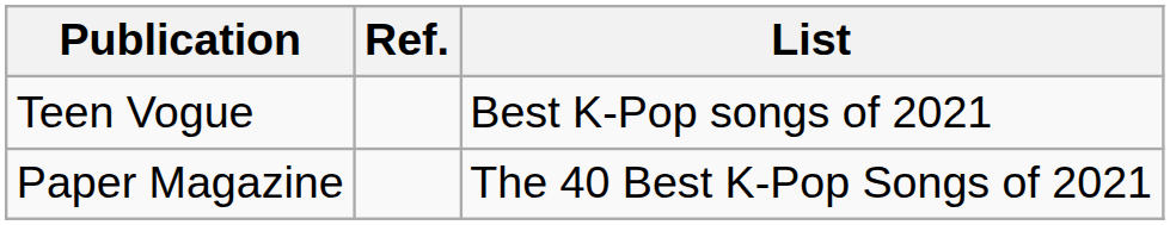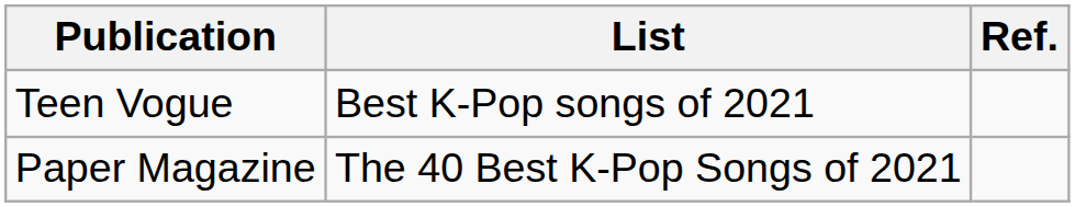columns swapped: List <-> Ref.
